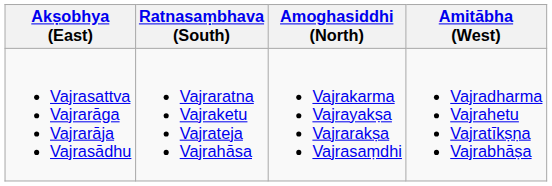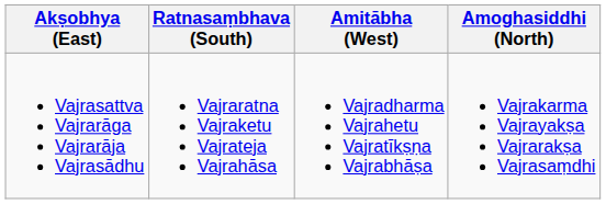columns swapped: Amitābha (West) <-> Amoghasiddhi (North)
